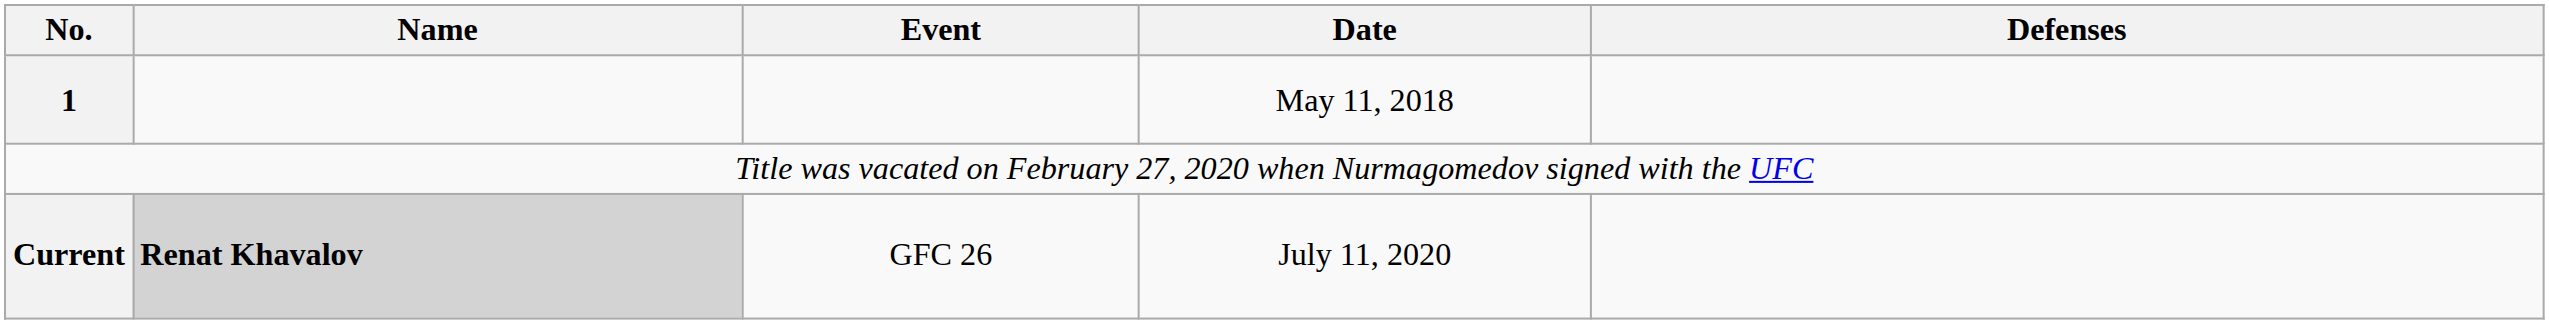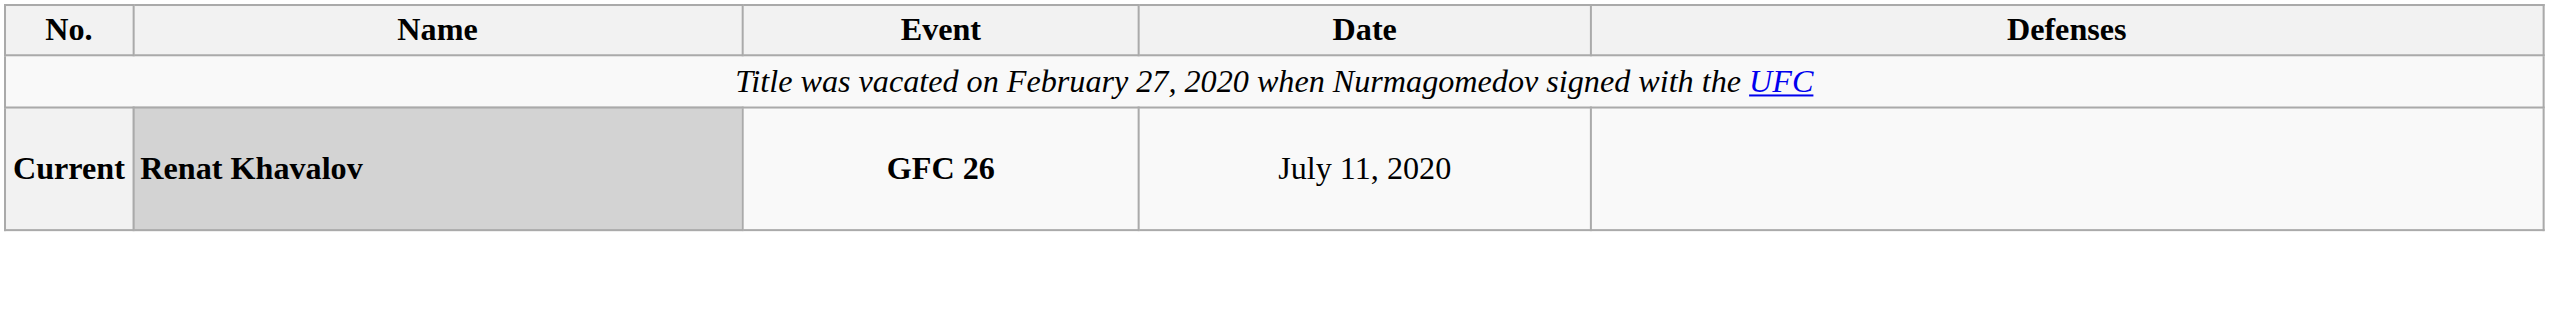- row: 1 | May 11, 2018
Current | Event: normal -> bold
